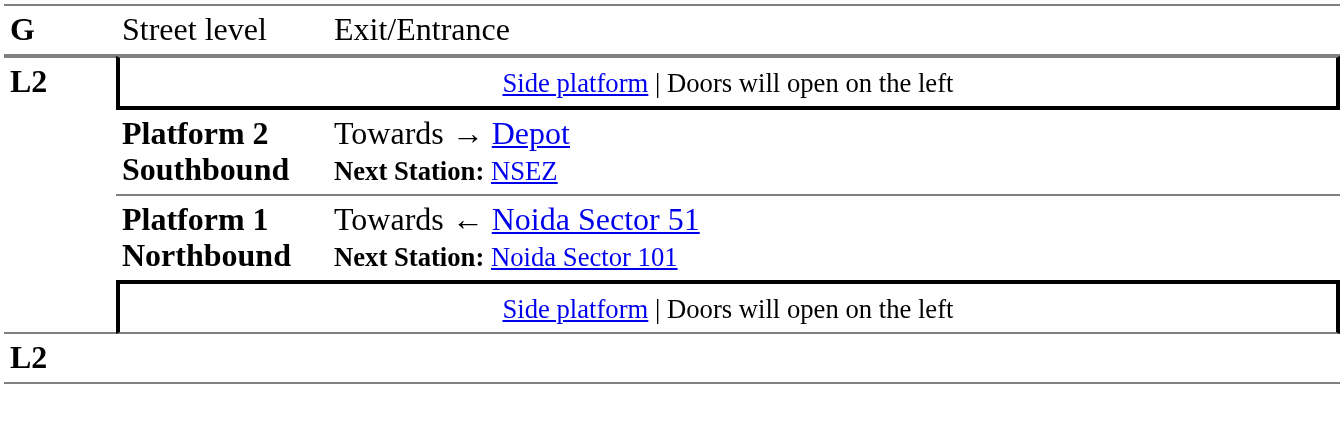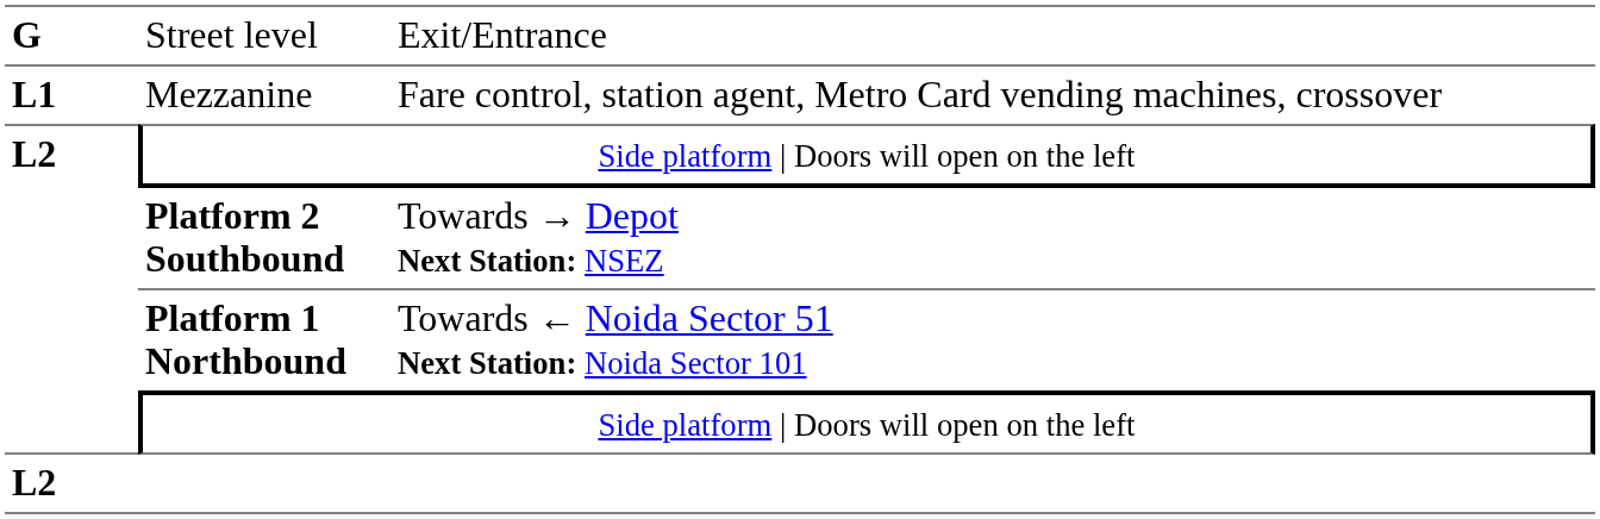+ row: L1 | Mezzanine | Fare control, station agent, Metro Card vending machines, crossover
